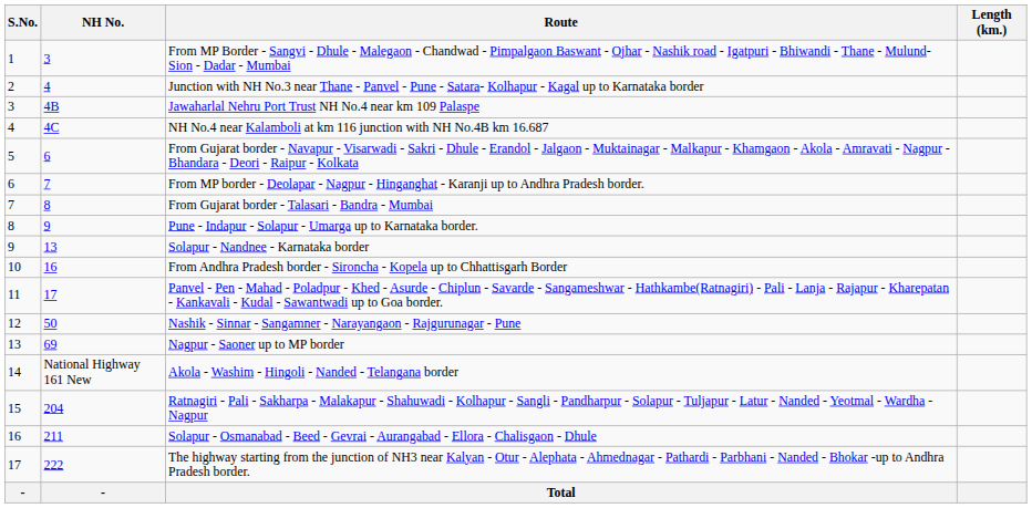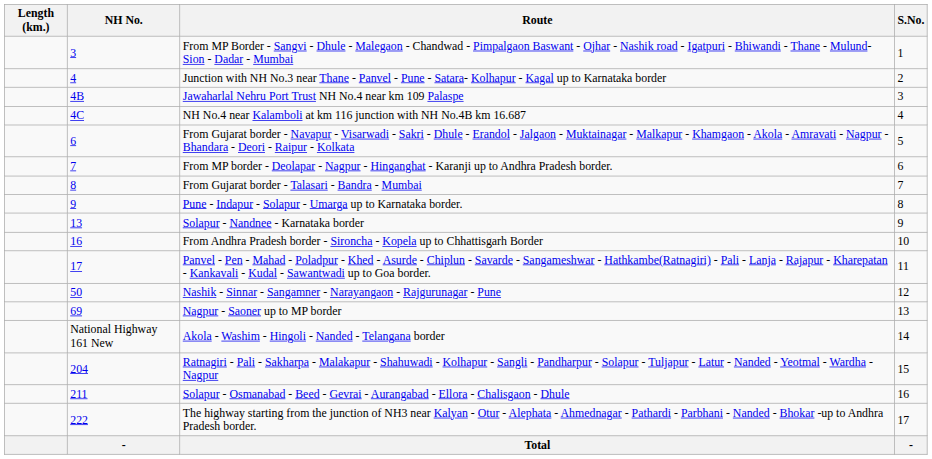columns swapped: S.No. <-> Length (km.)
